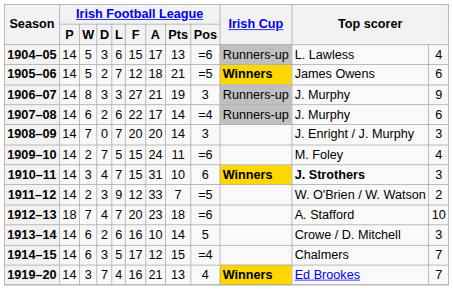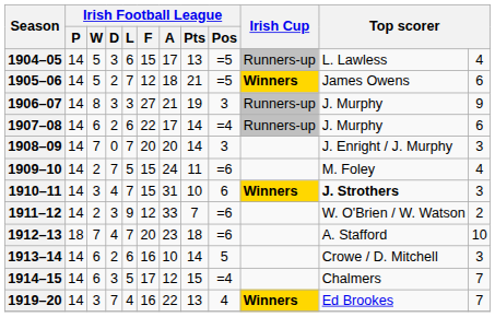1904–05 | Irish Football League / Pos: =6 -> =5
1911–12 | Irish Football League / Pos: =5 -> =6
1919–20 | Irish Football League / A: 21 -> 22
